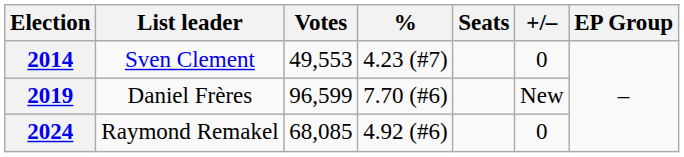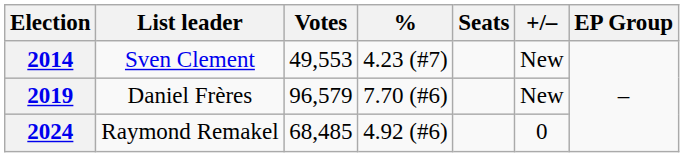2014 | +/–: 0 -> New
2019 | Votes: 96,599 -> 96,579
2024 | Votes: 68,085 -> 68,485
